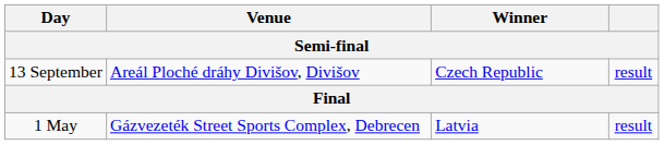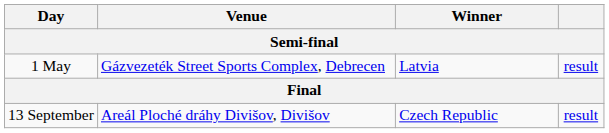rows swapped: 1 May <-> 13 September
